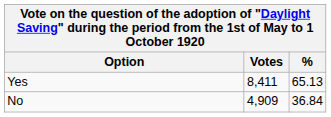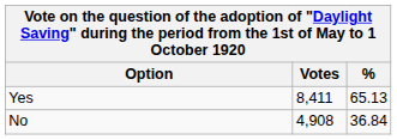No | Votes: 4,909 -> 4,908
